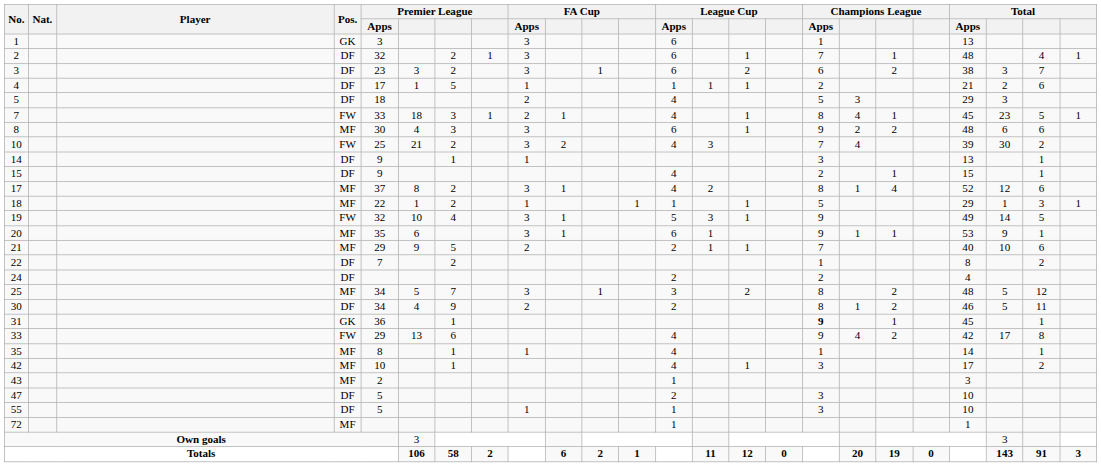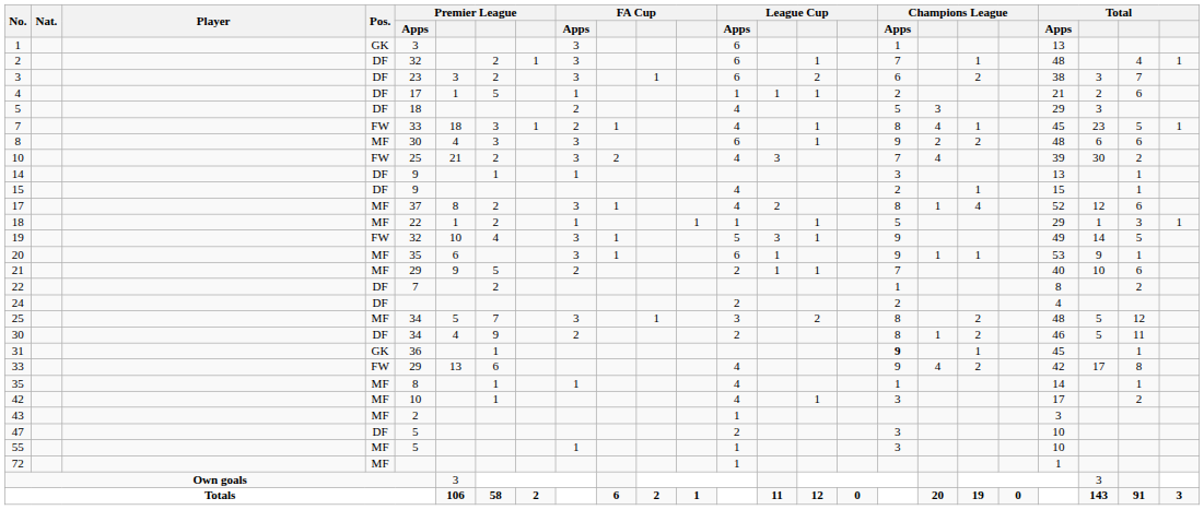55 | Pos.: DF -> MF
